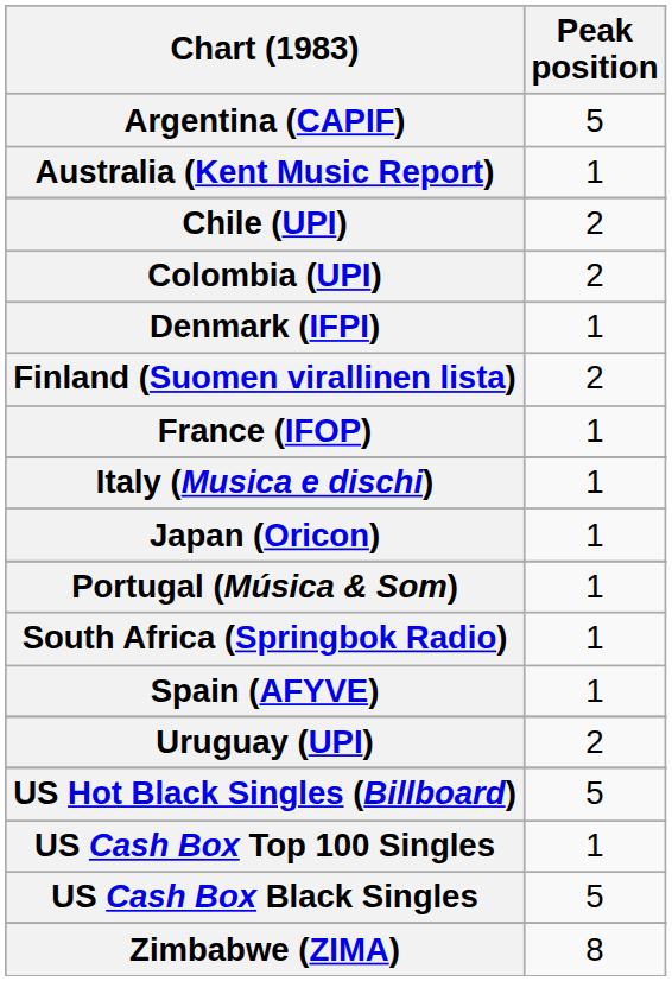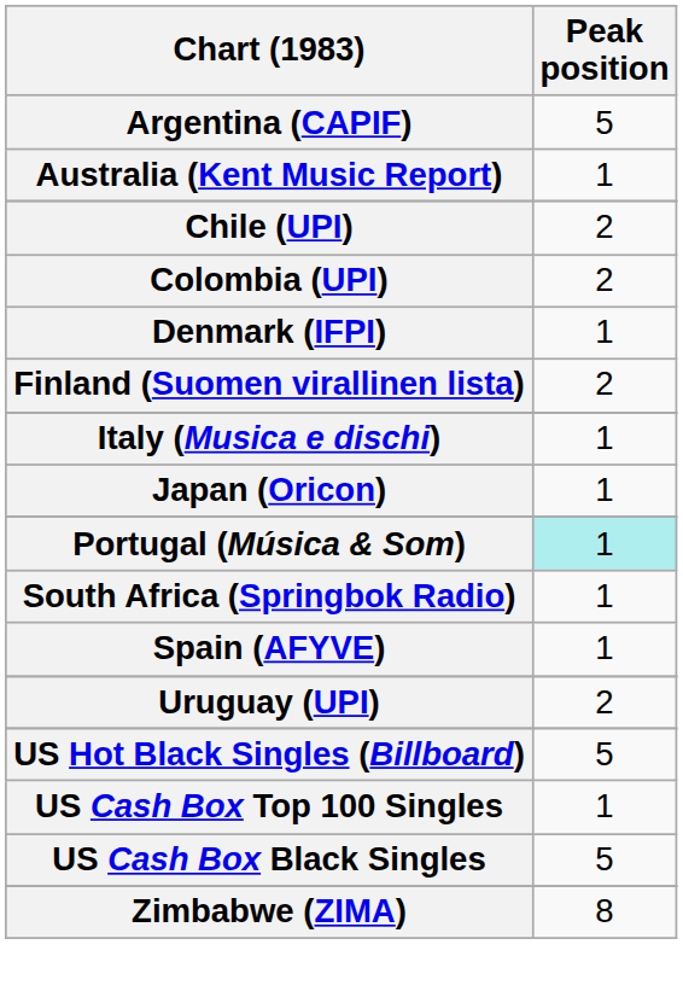- row: France (IFOP) | 1
Portugal (Música & Som) | Peak position: no background -> paleturquoise background
